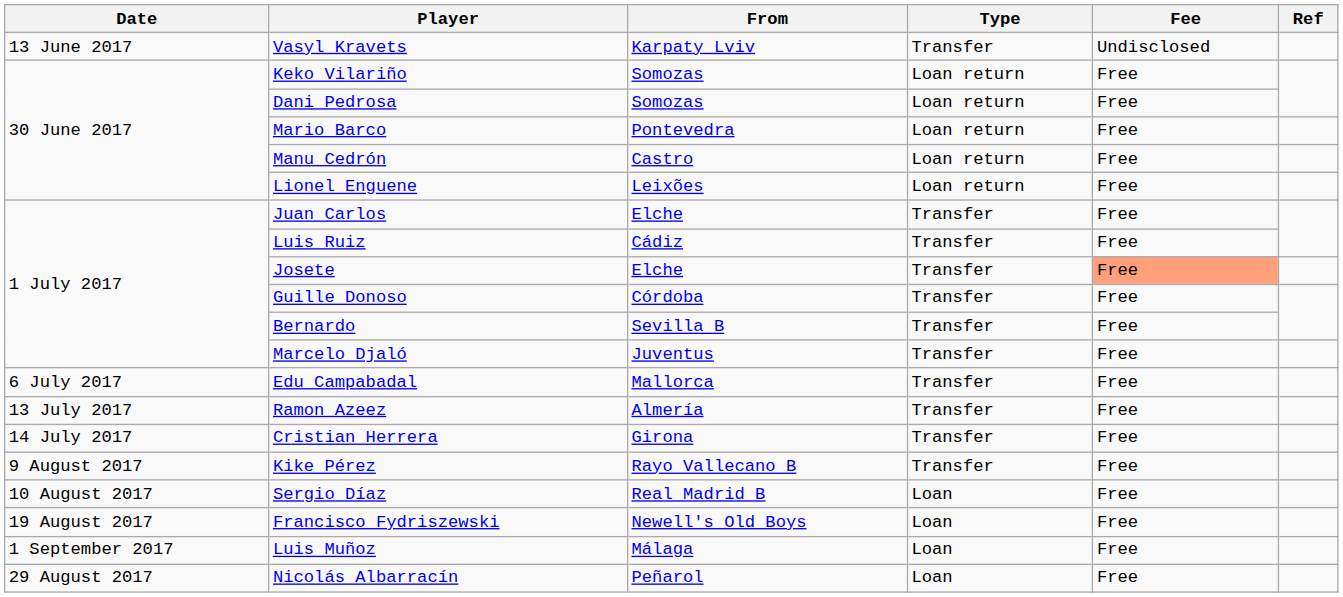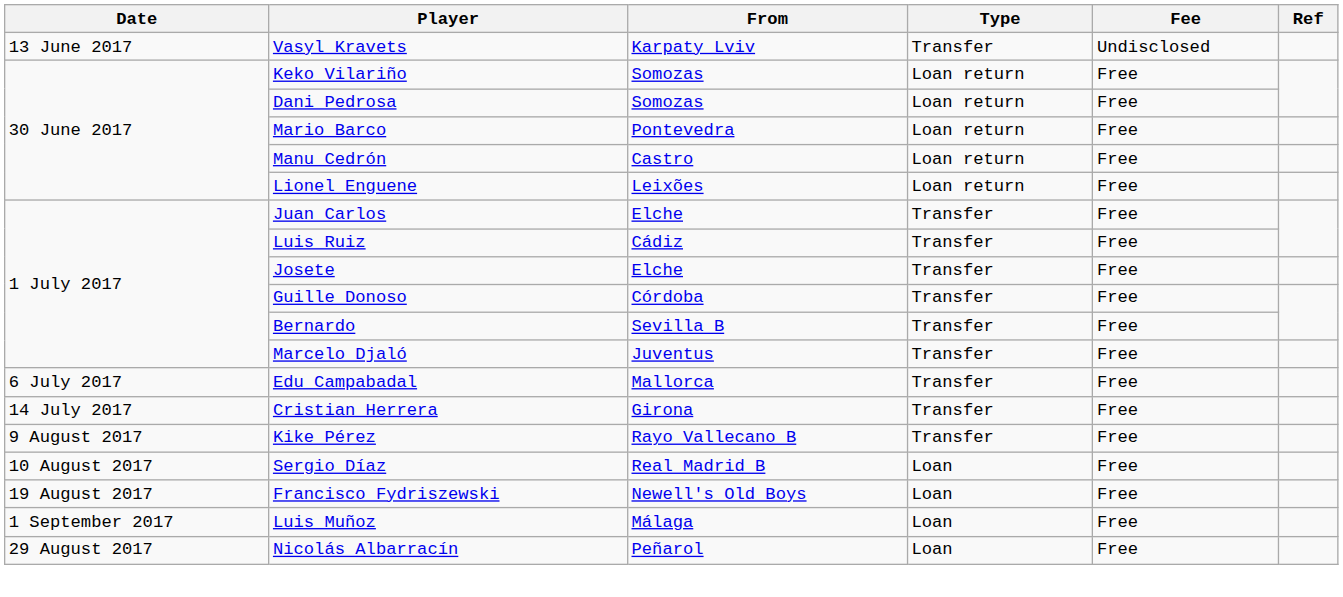Josete | Fee: lightsalmon background -> no background
- row: 13 July 2017 | Ramon Azeez | Almería | Transfer | Free
